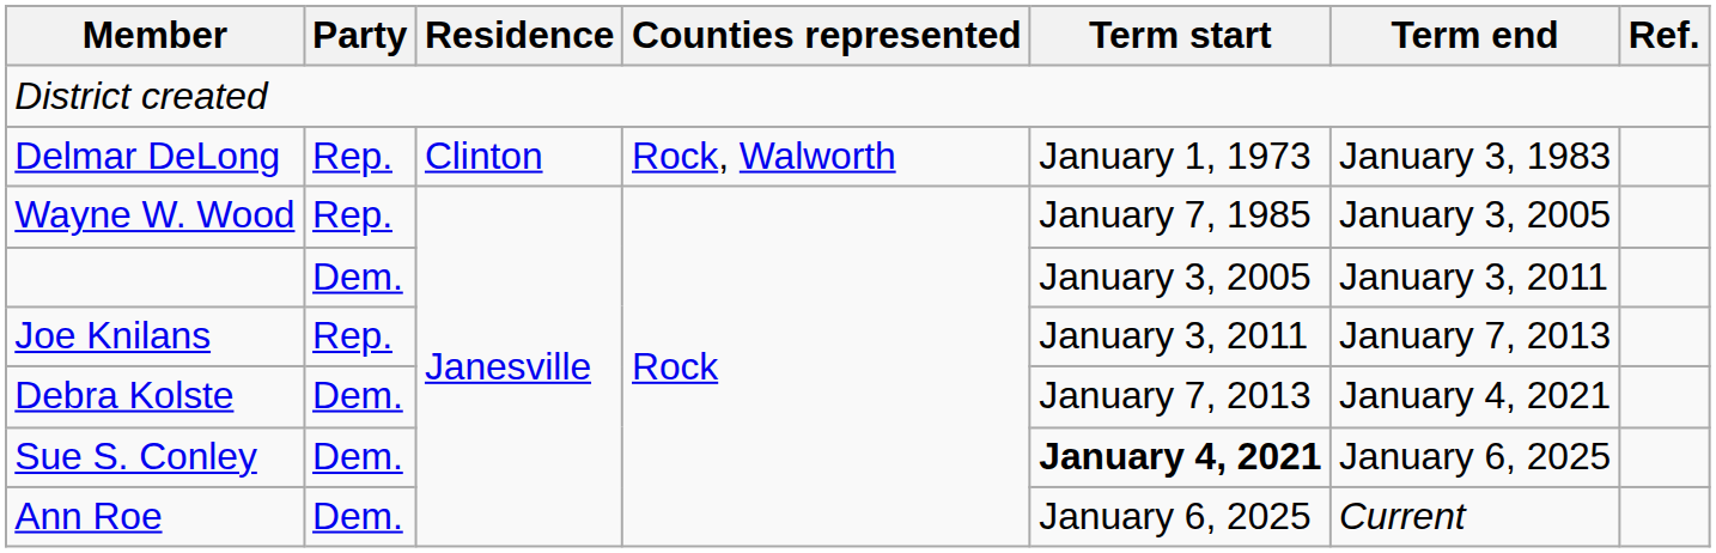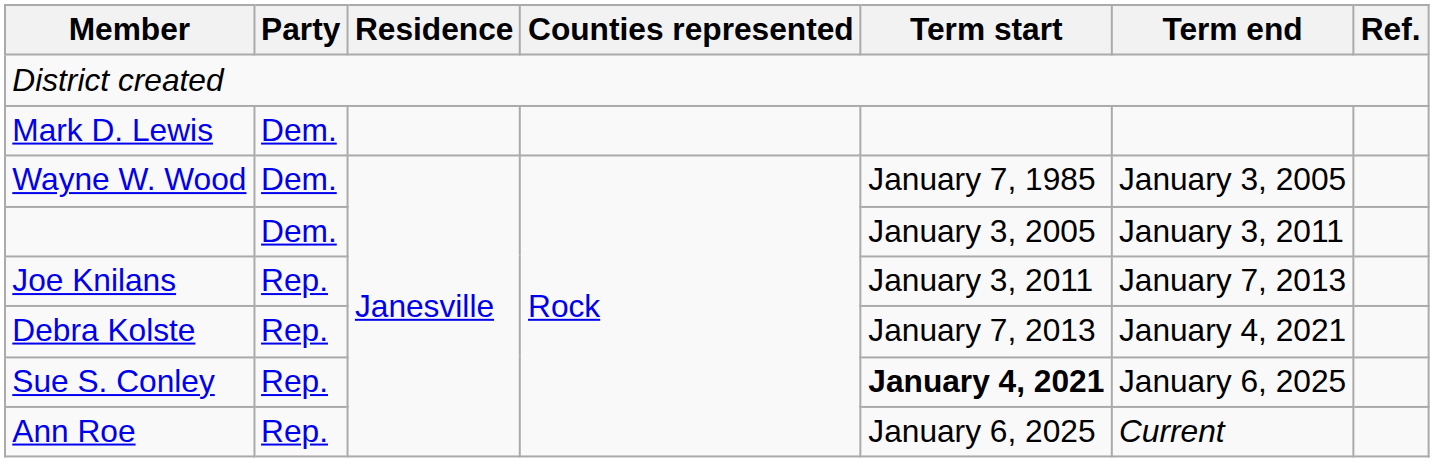- row: Delmar DeLong | Rep. | Clinton | Rock, Walworth | January 1, 1973 | January 3, 1983
+ row: Mark D. Lewis | Dem.
Wayne W. Wood | Party: Rep. -> Dem.
Debra Kolste | Party: Dem. -> Rep.
Sue S. Conley | Party: Dem. -> Rep.
Ann Roe | Party: Dem. -> Rep.
